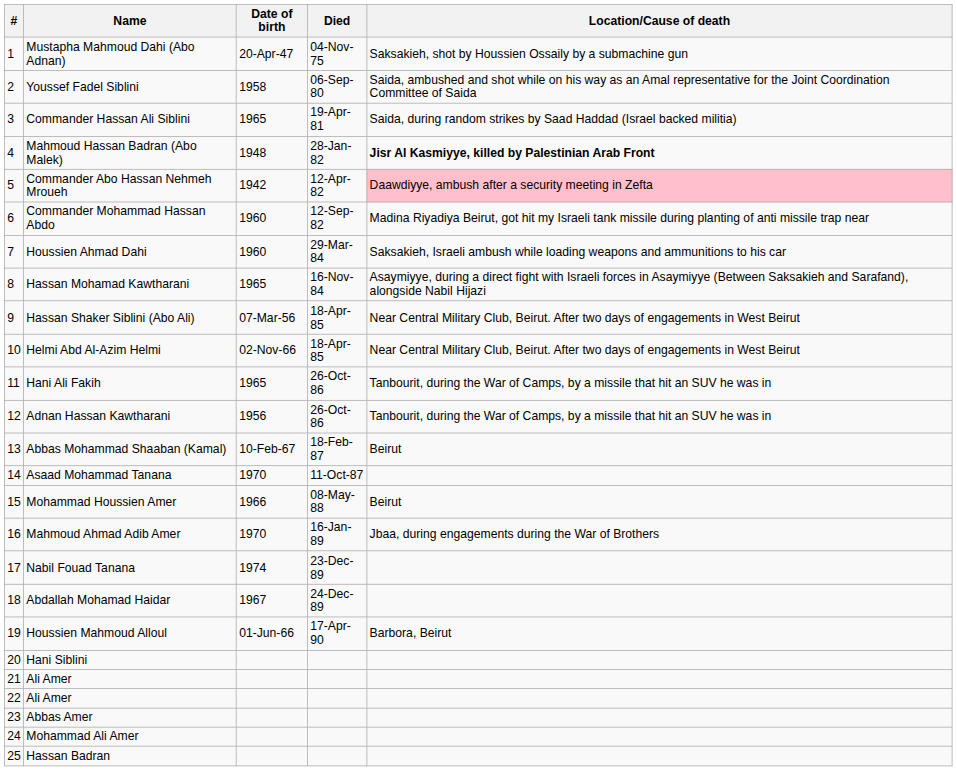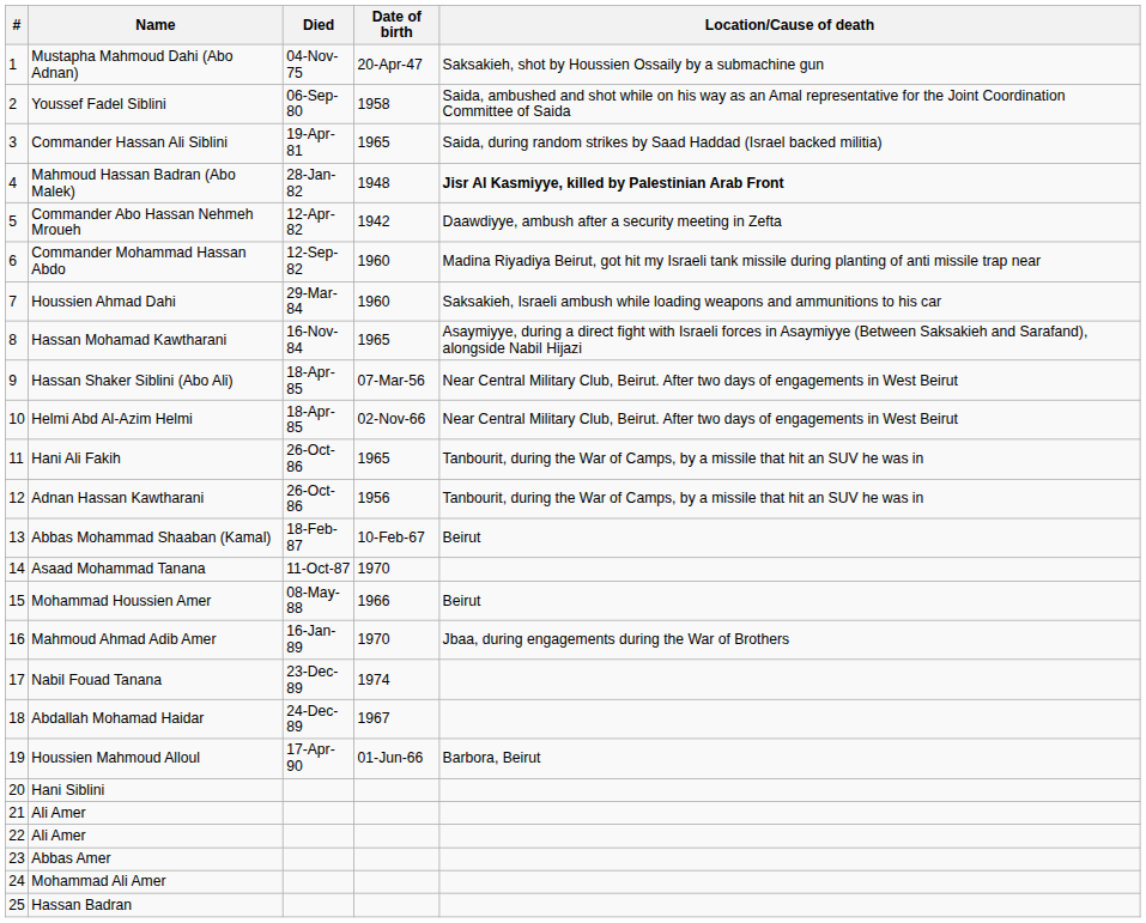columns swapped: Date of birth <-> Died
Commander Abo Hassan Nehmeh Mroueh | Location/Cause of death: pink background -> no background
